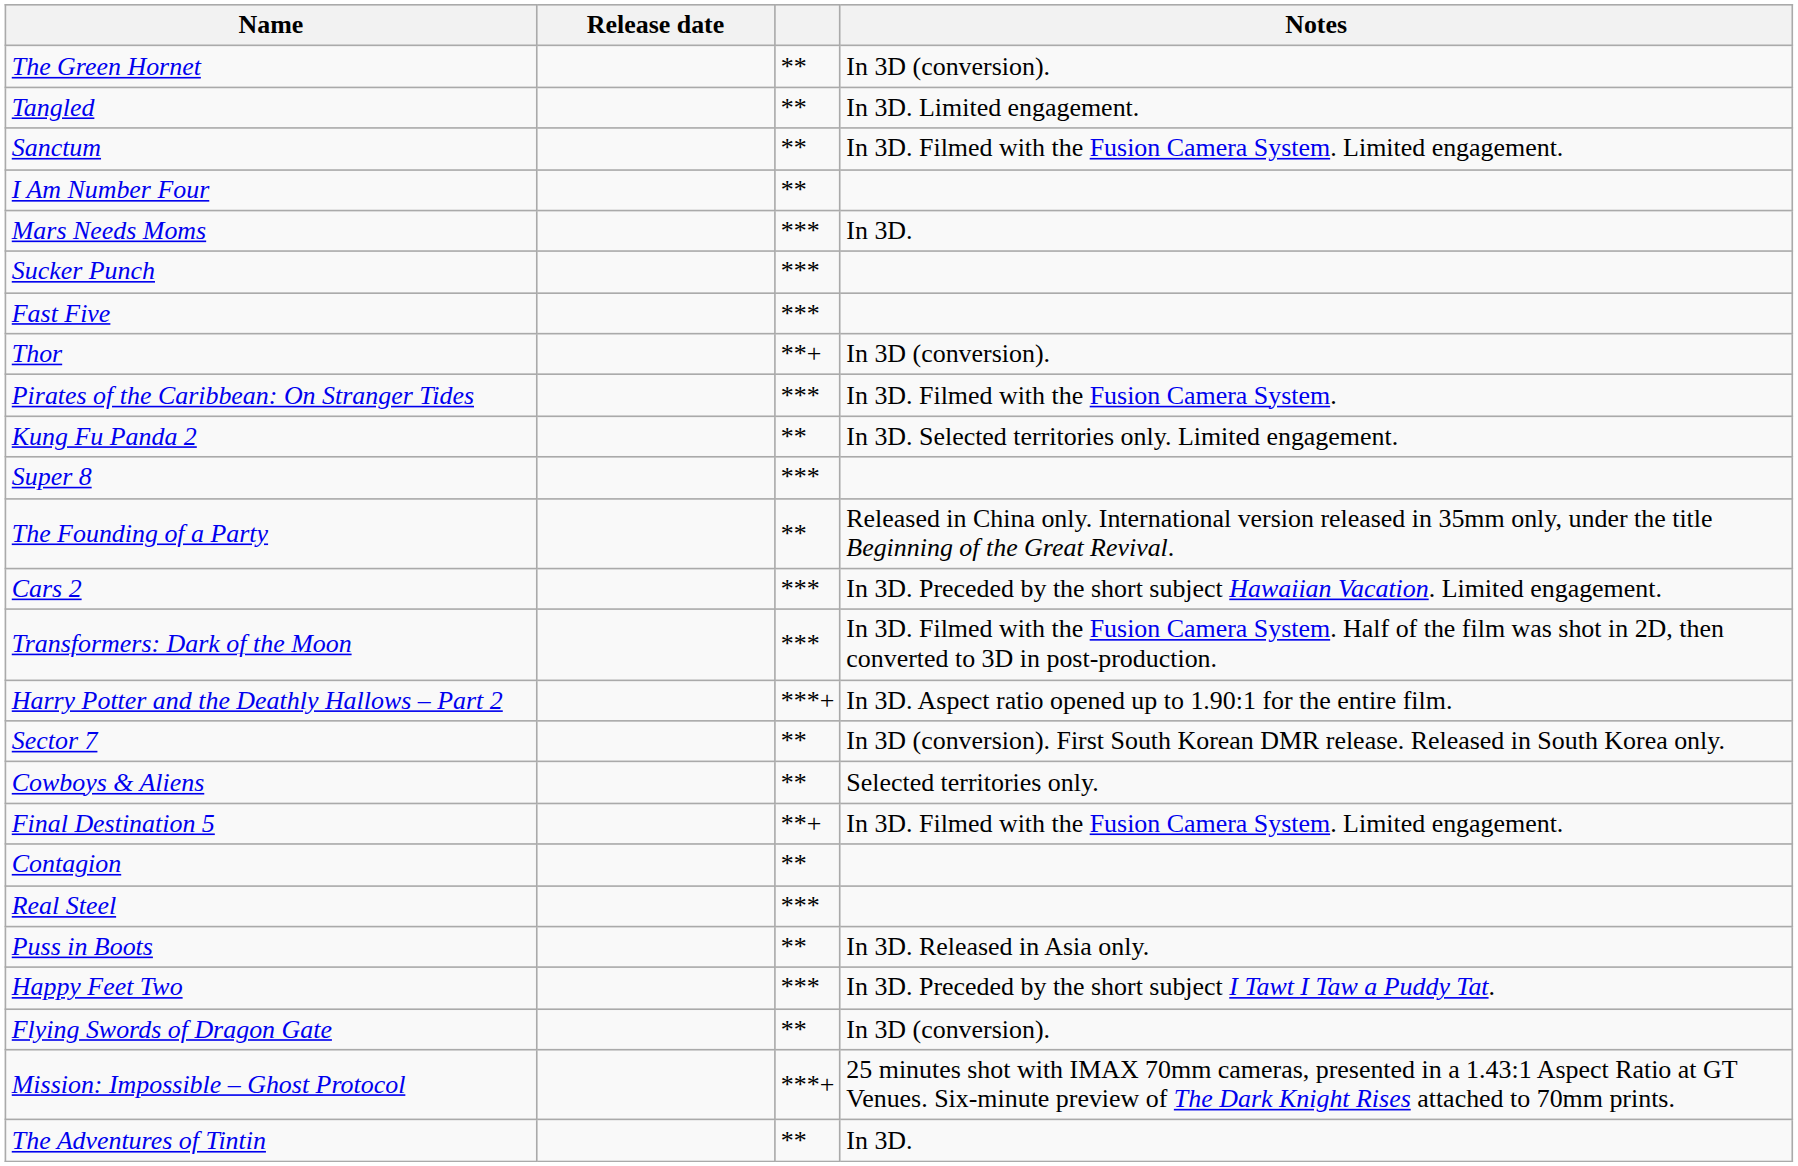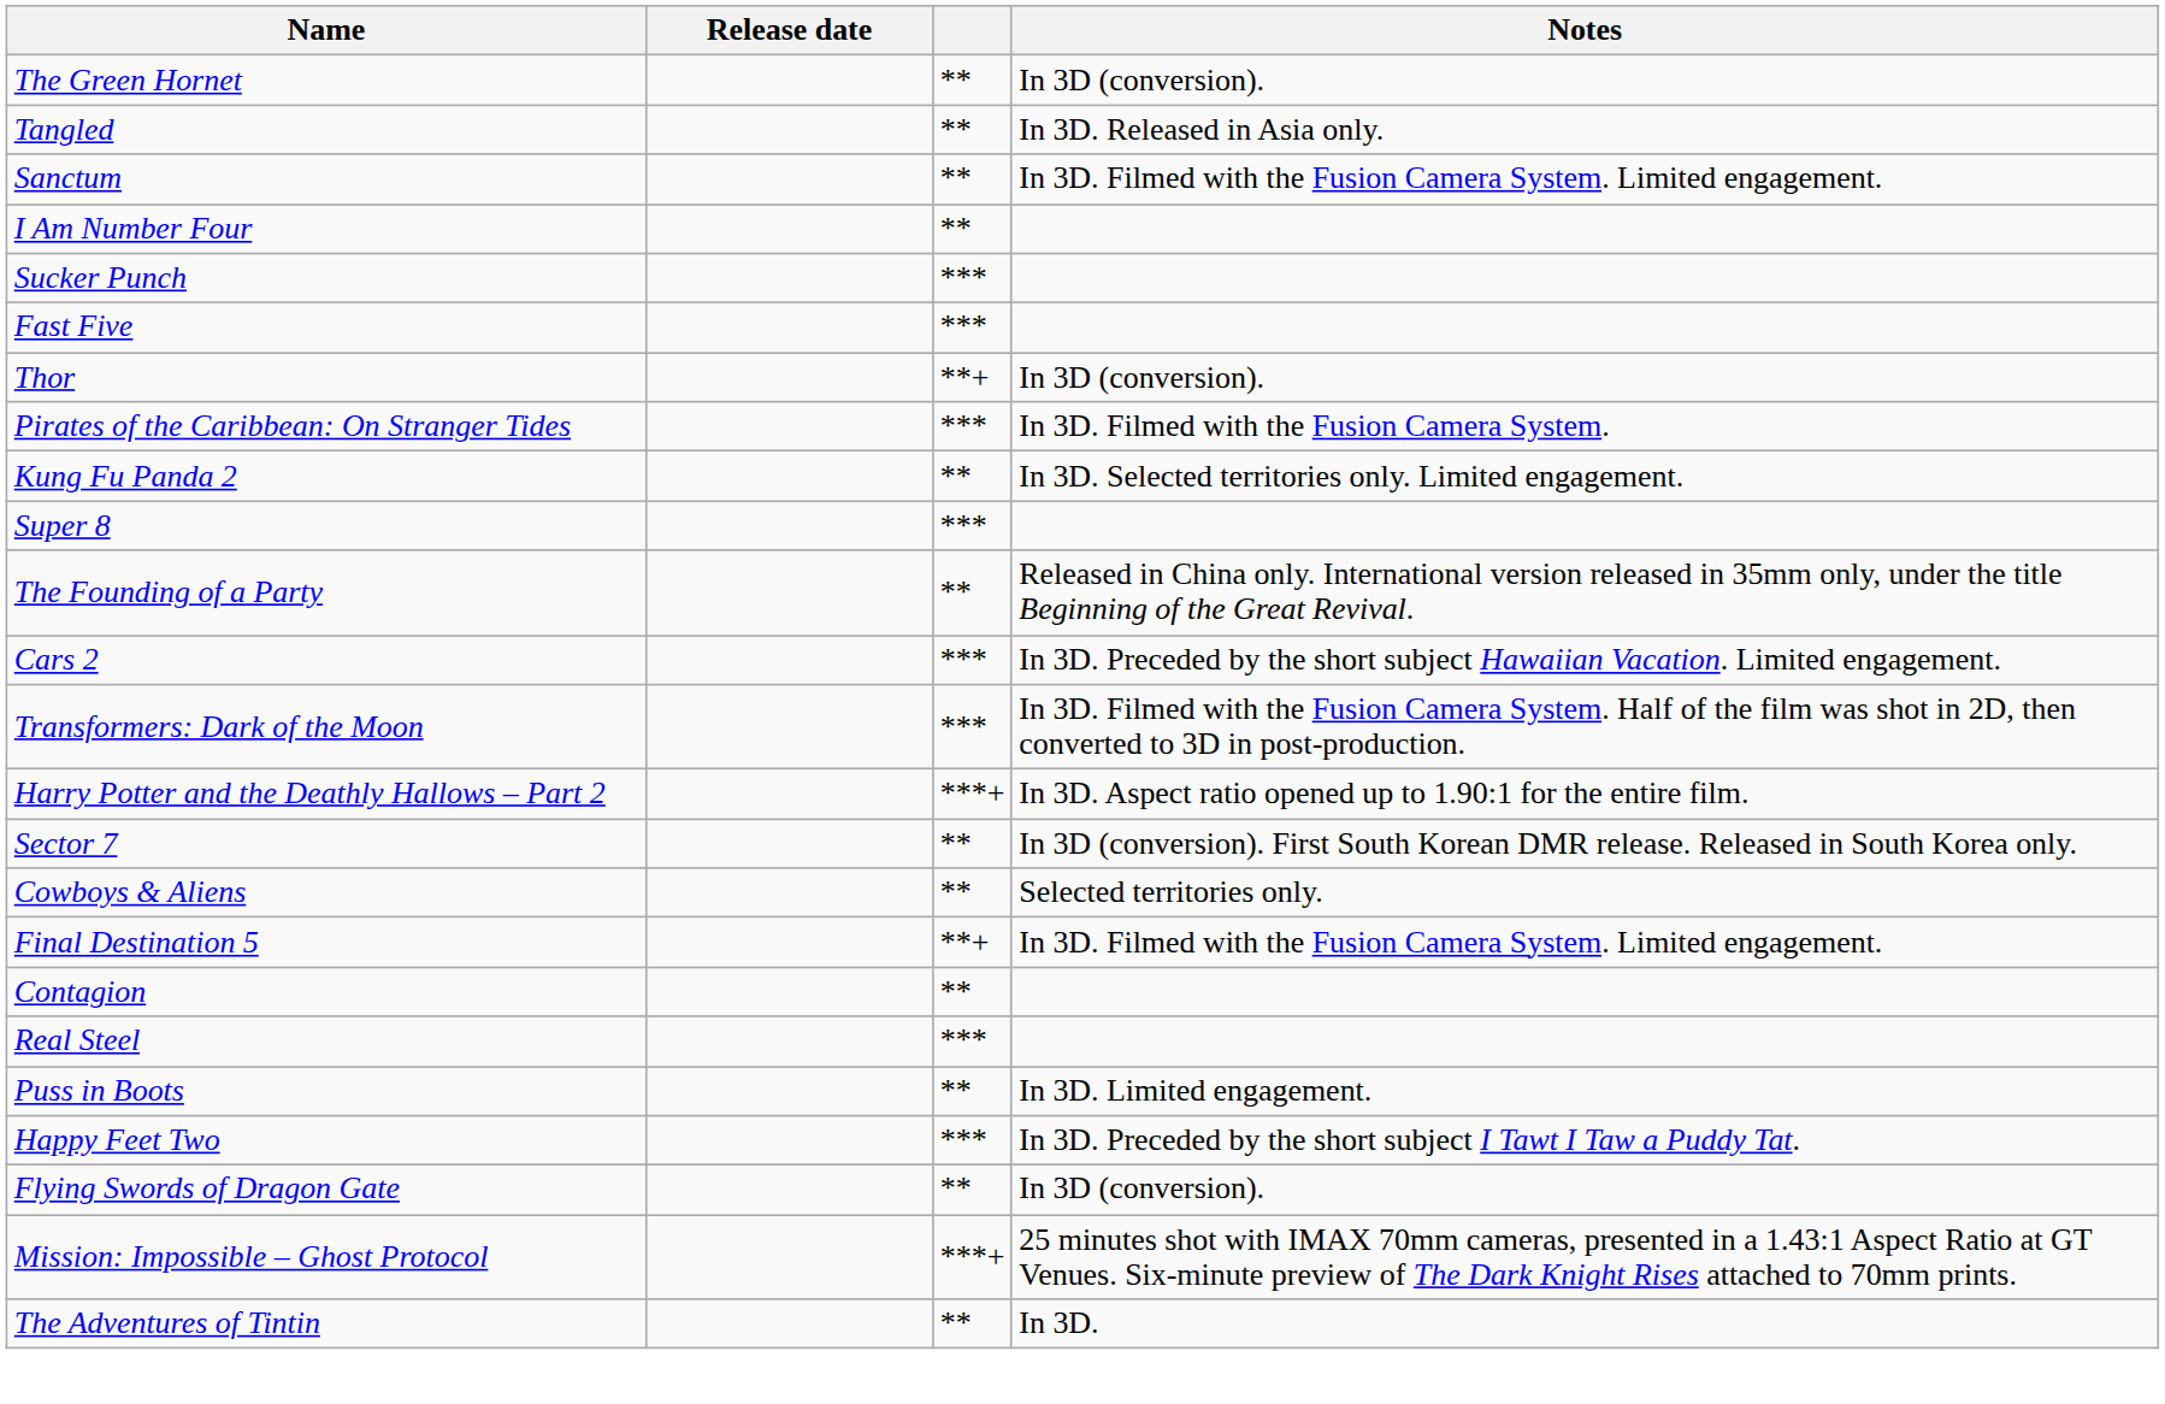Tangled | Notes: In 3D. Limited engagement. -> In 3D. Released in Asia only.
- row: Mars Needs Moms | *** | In 3D.
Puss in Boots | Notes: In 3D. Released in Asia only. -> In 3D. Limited engagement.
